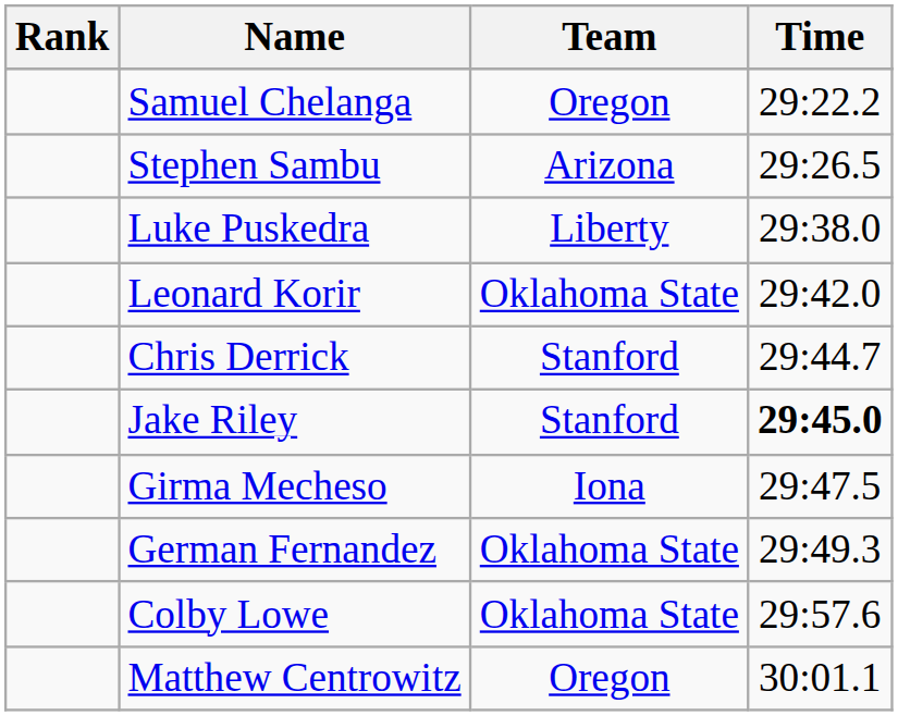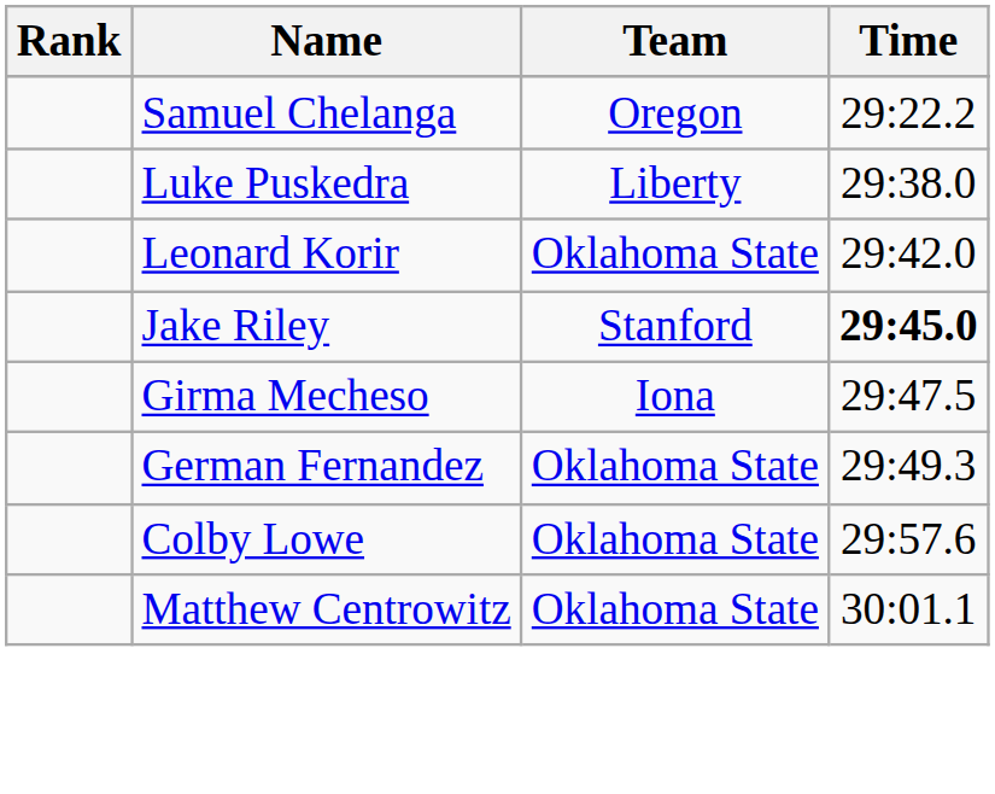- row: Stephen Sambu | Arizona | 29:26.5
- row: Chris Derrick | Stanford | 29:44.7
Matthew Centrowitz | Team: Oregon -> Oklahoma State
